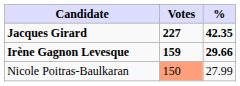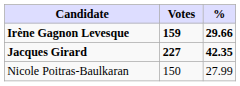rows swapped: Jacques Girard <-> Irène Gagnon Levesque
Nicole Poitras-Baulkaran | Votes: lightsalmon background -> no background
